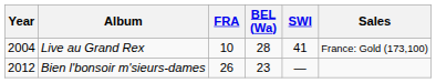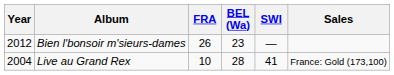rows swapped: Live au Grand Rex <-> Bien l'bonsoir m'sieurs-dames
